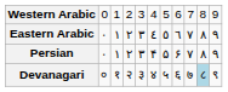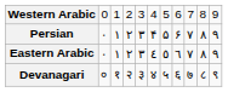rows swapped: Eastern Arabic <-> Persian
Devanagari | column 10: lightblue background -> no background
